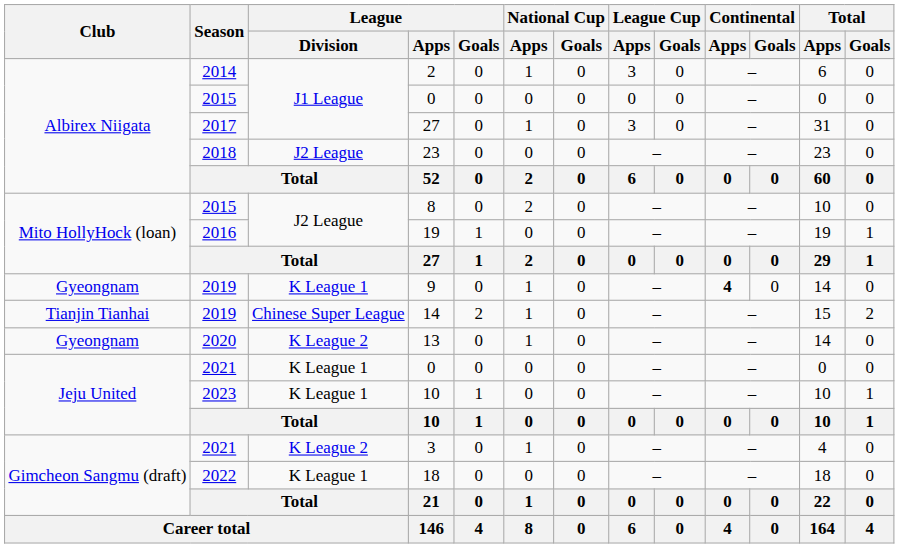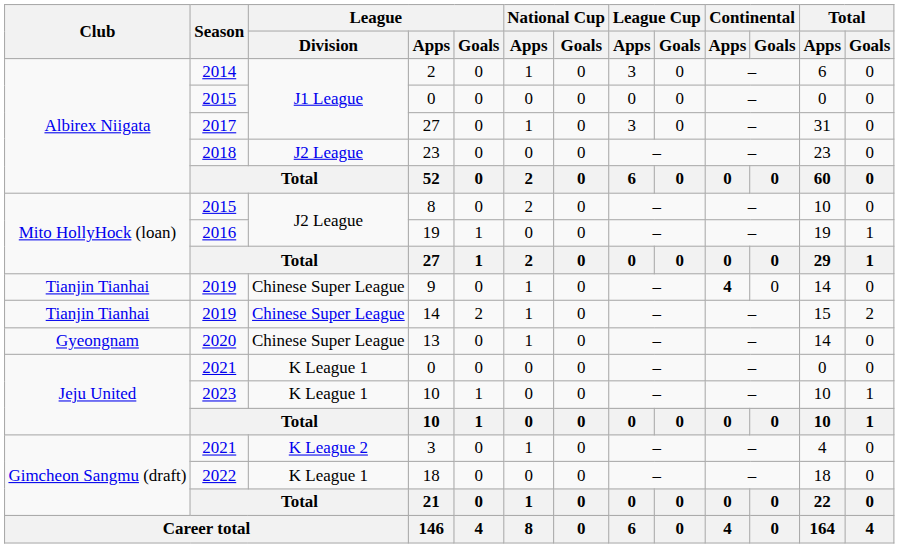9 | Club: Gyeongnam -> Tianjin Tianhai
9 | League / Division: K League 1 -> Chinese Super League
13 | League / Division: K League 2 -> Chinese Super League
